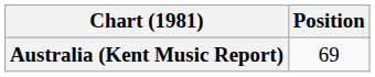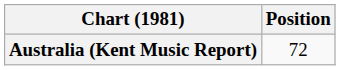Australia (Kent Music Report) | Position: 69 -> 72
